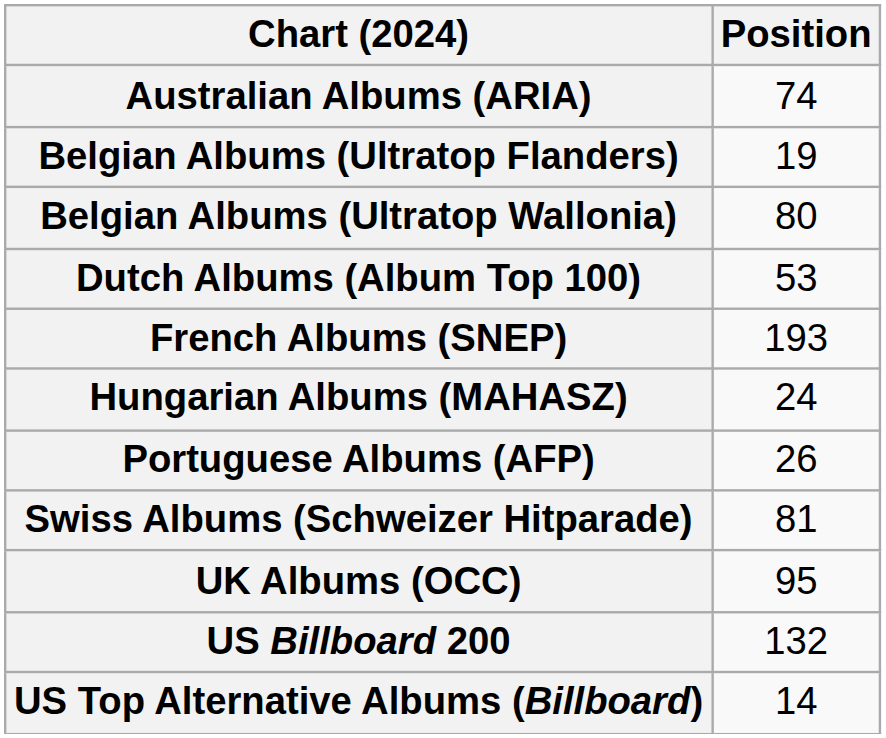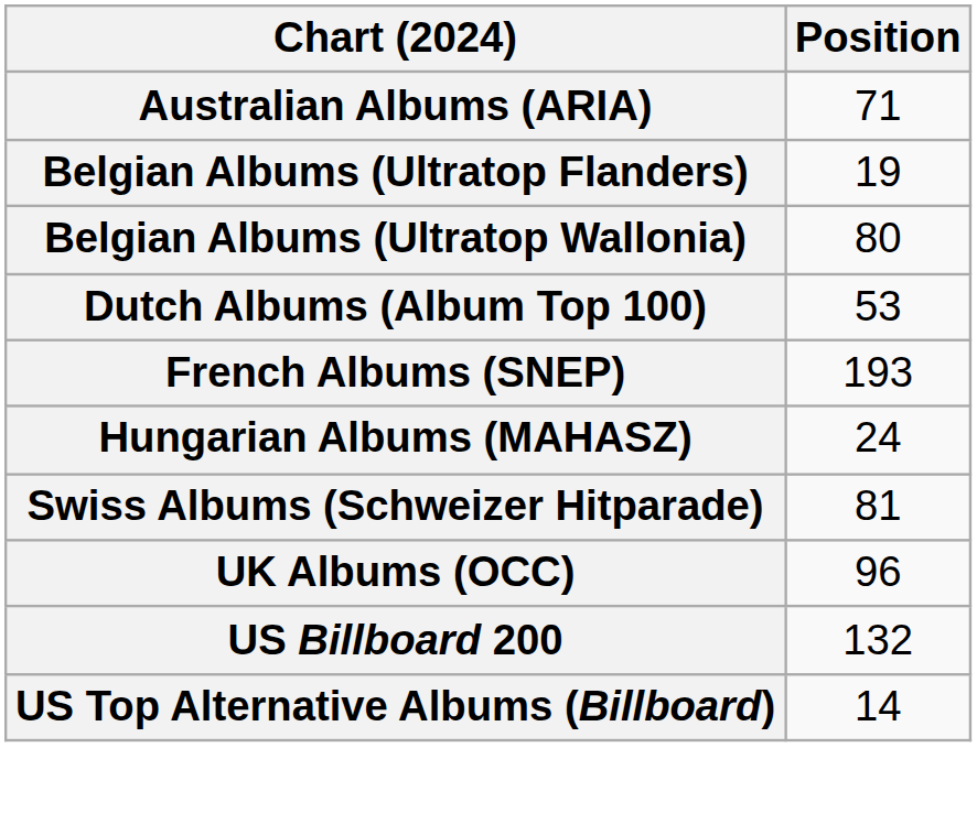Australian Albums (ARIA) | Position: 74 -> 71
- row: Portuguese Albums (AFP) | 26
UK Albums (OCC) | Position: 95 -> 96
